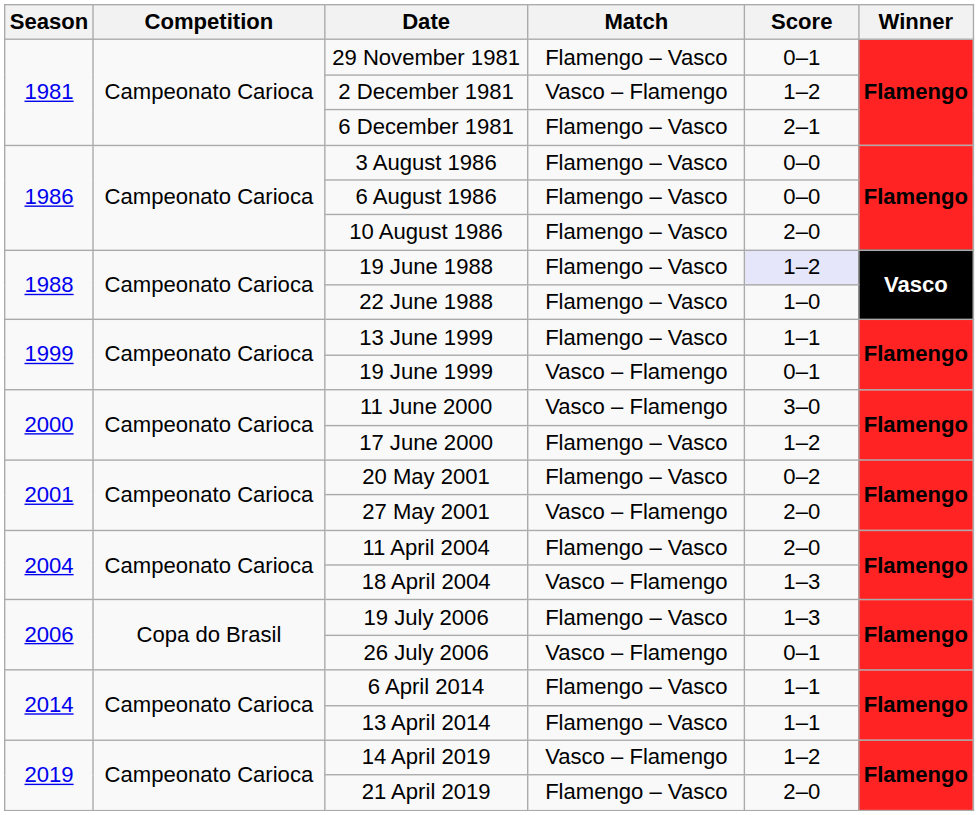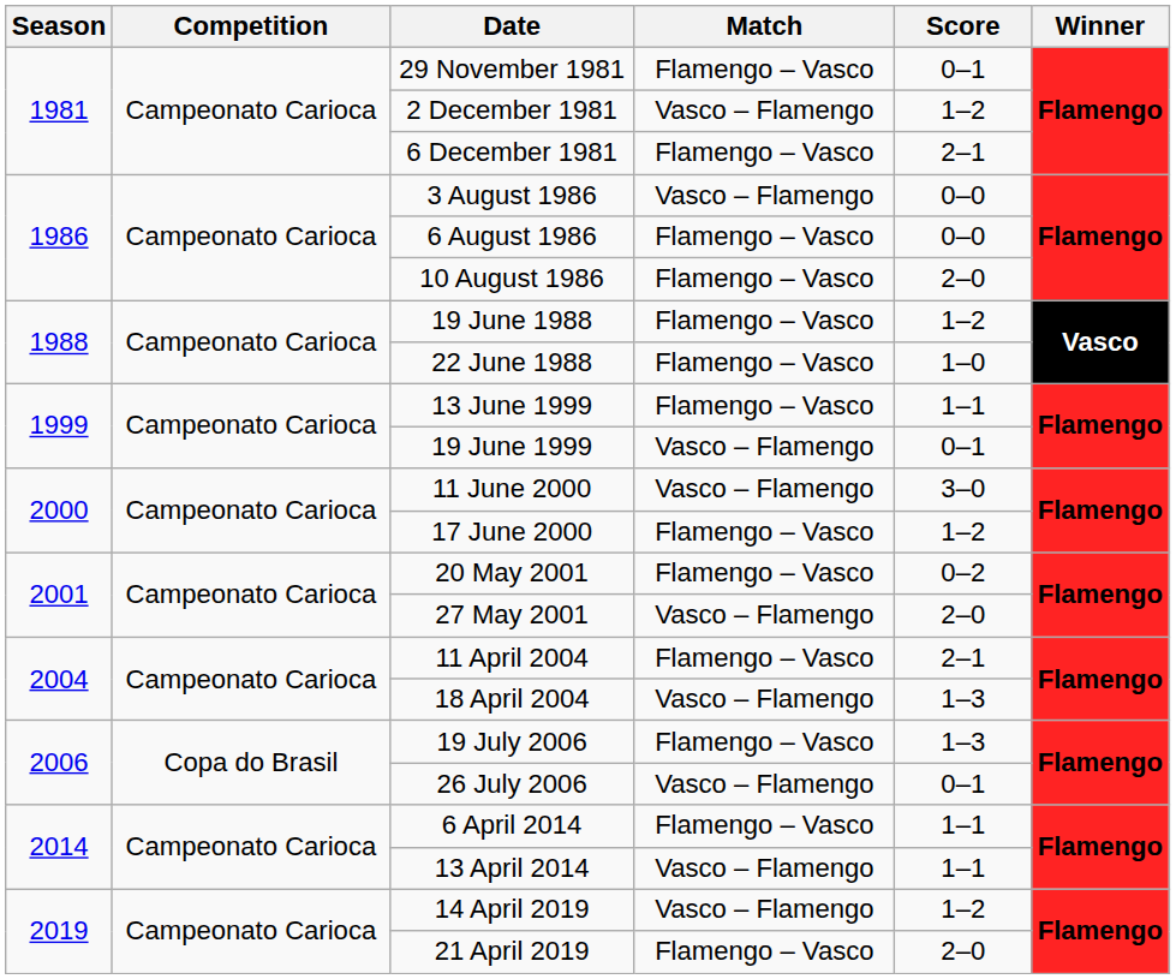3 August 1986 | Match: Flamengo – Vasco -> Vasco – Flamengo
19 June 1988 | Score: lavender background -> no background
11 April 2004 | Score: 2–0 -> 2–1
13 April 2014 | Match: Flamengo – Vasco -> Vasco – Flamengo
